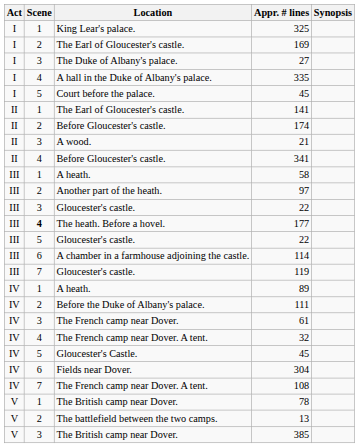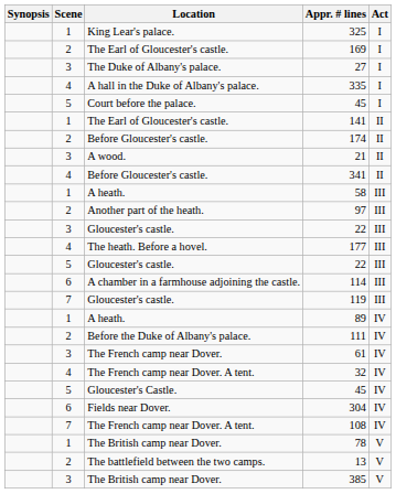columns swapped: Act <-> Synopsis
177 | Scene: bold -> normal
